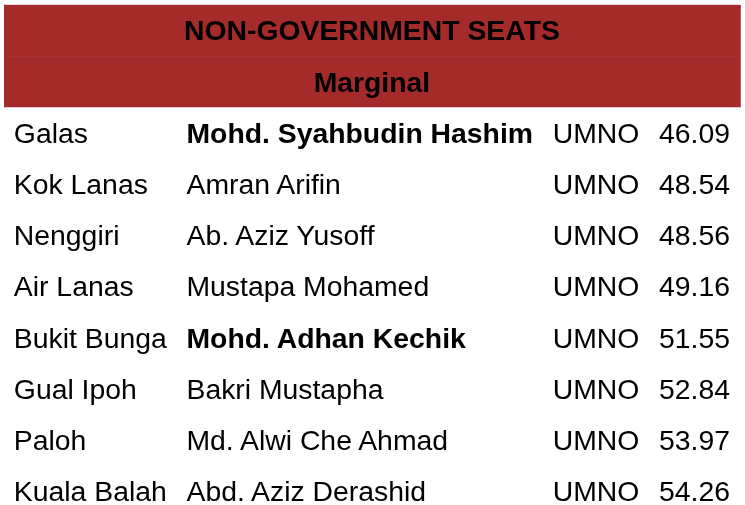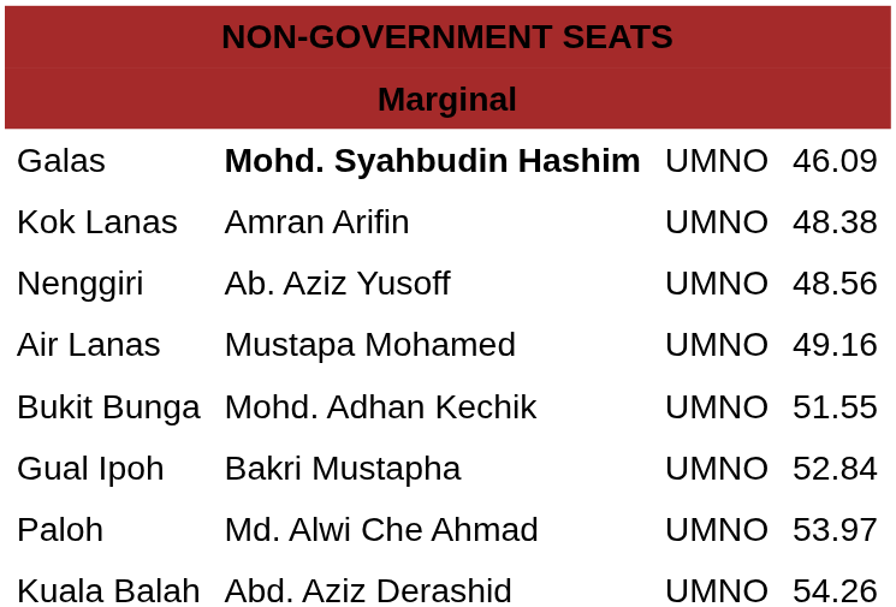Kok Lanas | column 4: 48.54 -> 48.38
Bukit Bunga | column 2: bold -> normal
